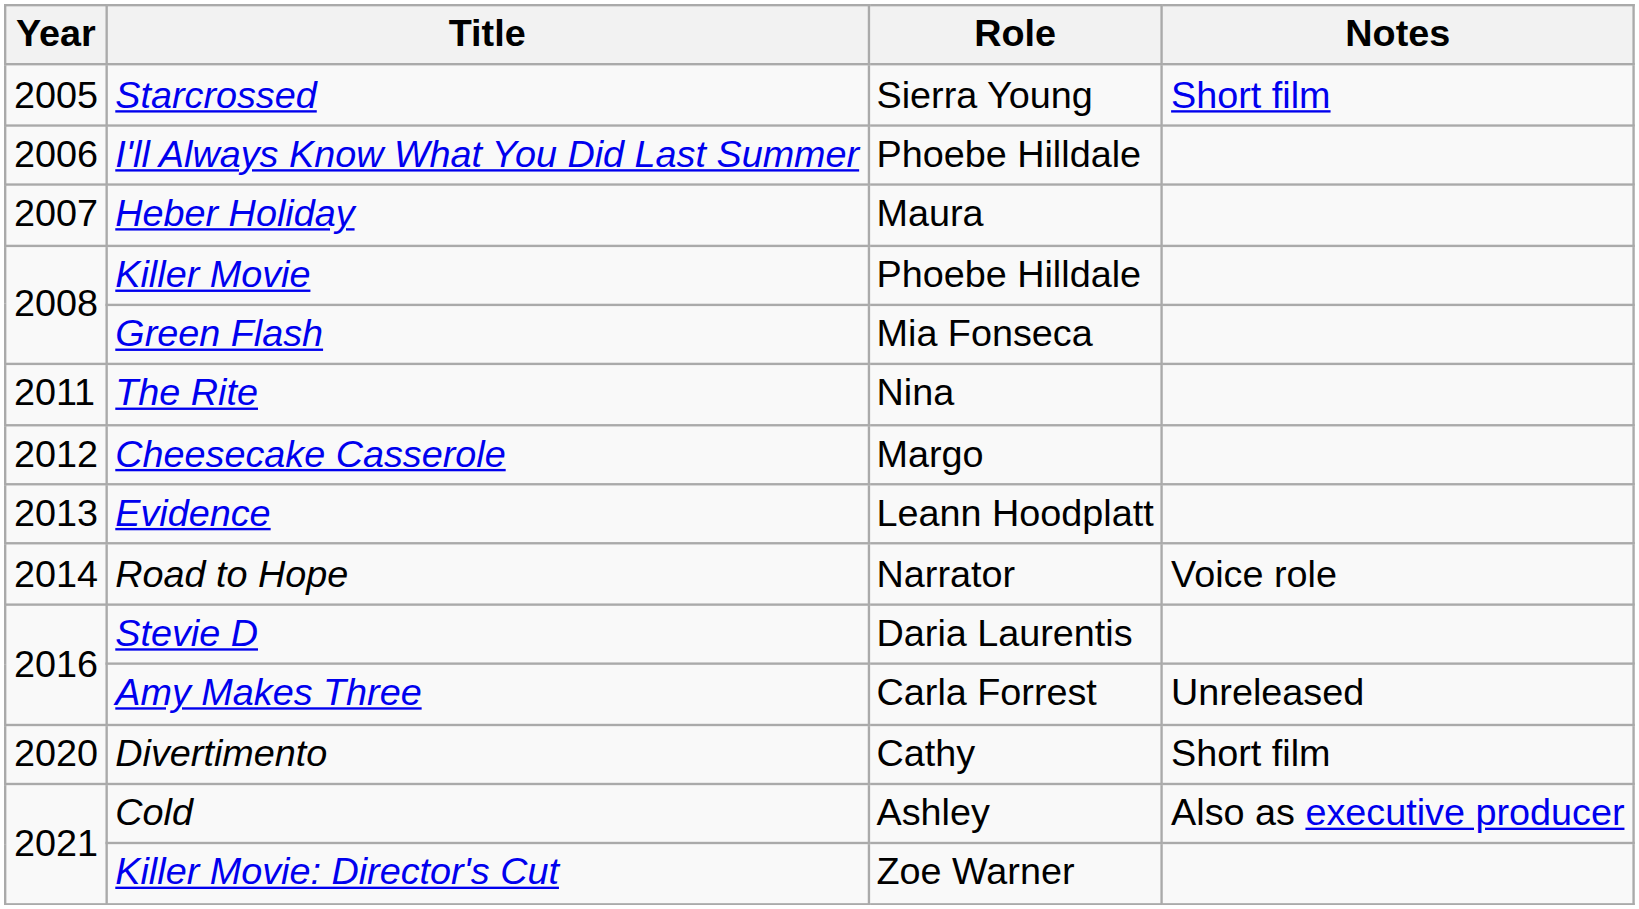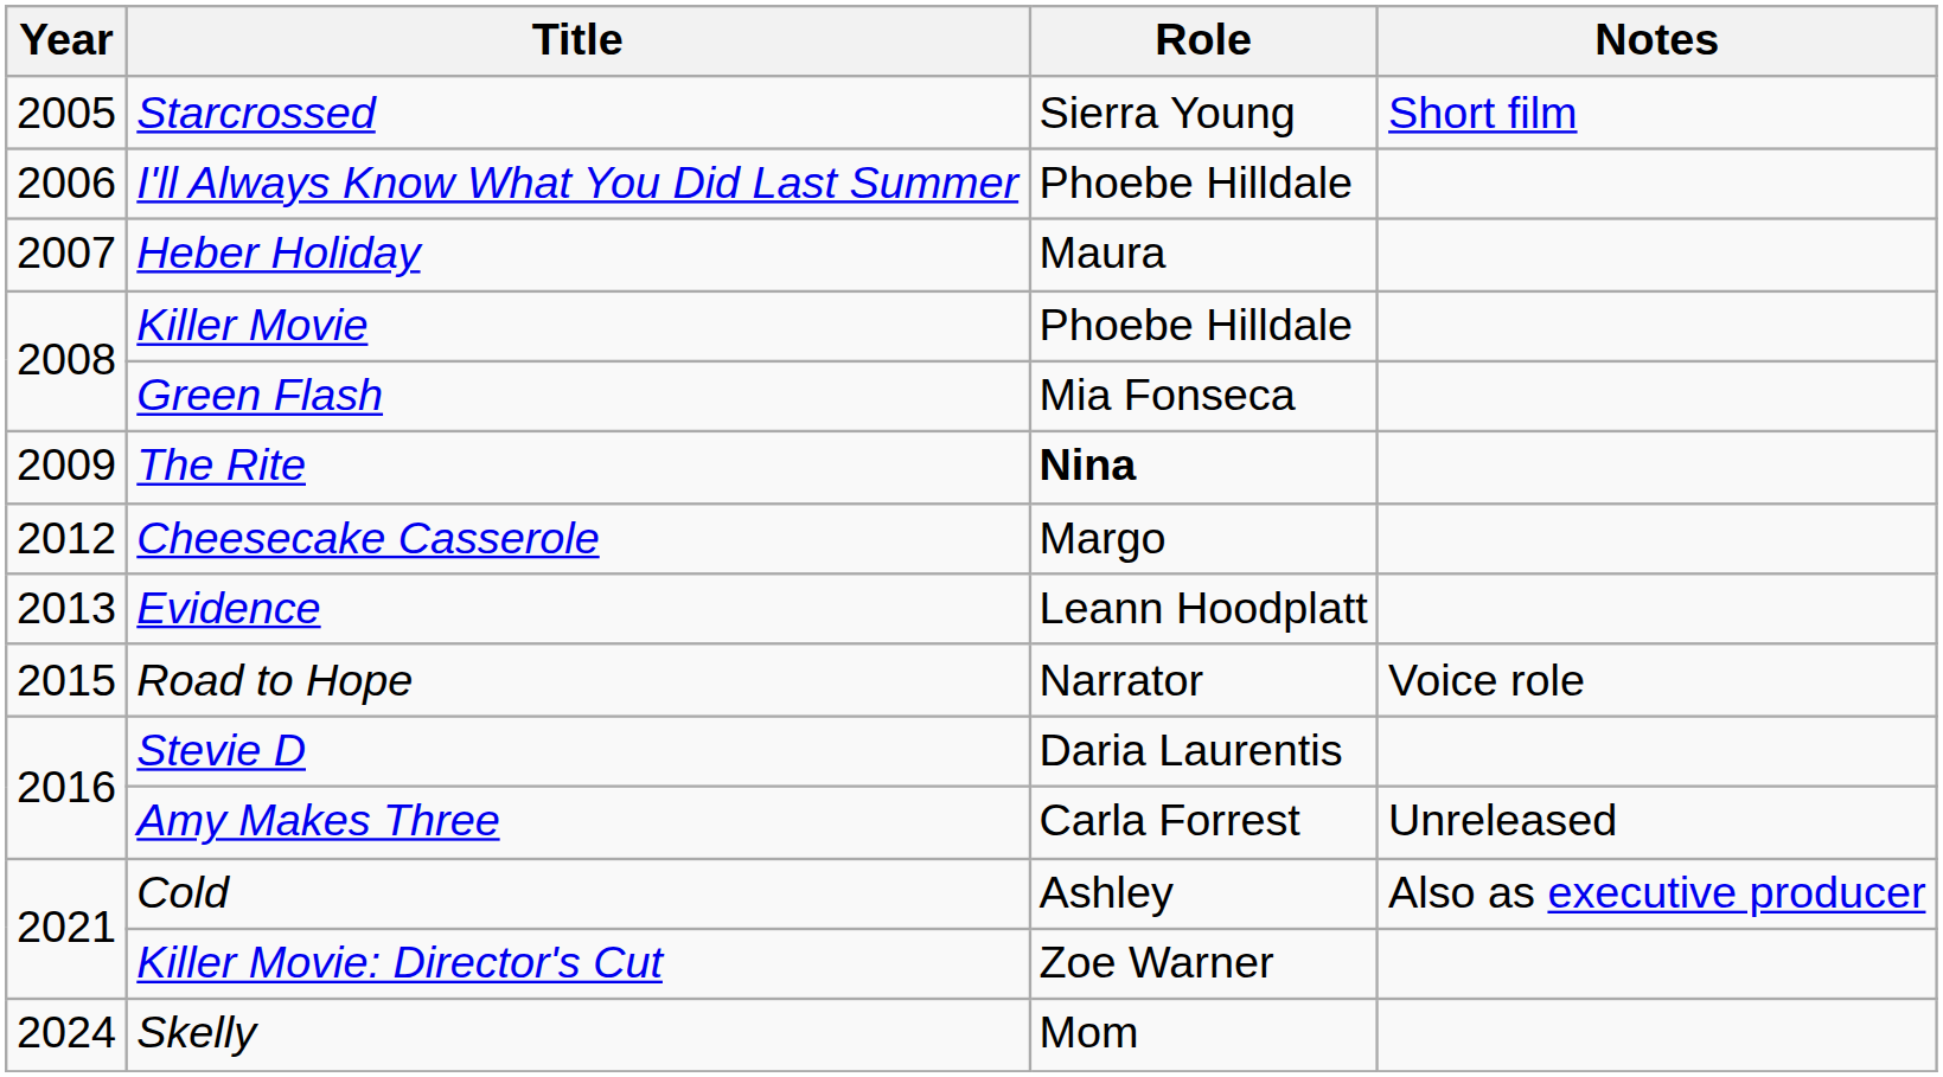The Rite | Year: 2011 -> 2009
The Rite | Role: normal -> bold
Road to Hope | Year: 2014 -> 2015
- row: 2020 | Divertimento | Cathy | Short film
+ row: 2024 | Skelly | Mom
